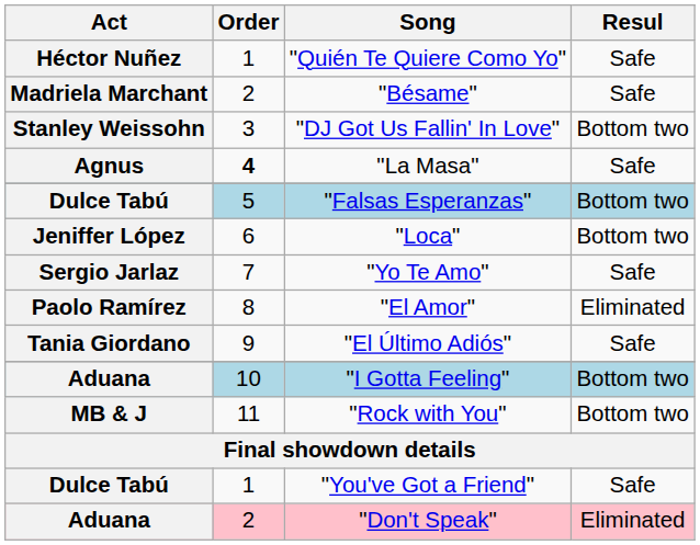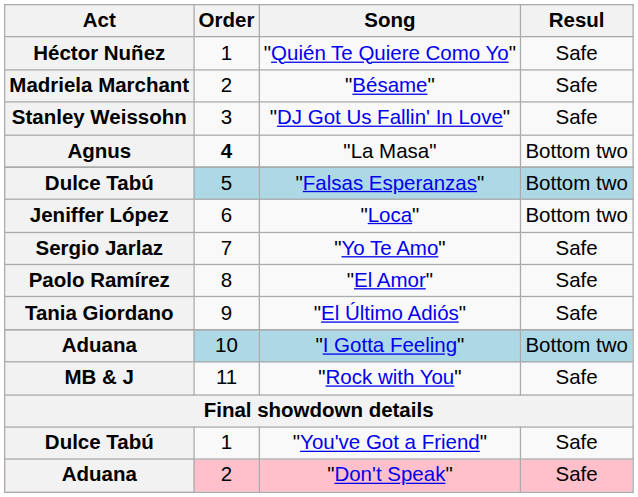"DJ Got Us Fallin' In Love" | Resul: Bottom two -> Safe
"La Masa" | Resul: Safe -> Bottom two
"El Amor" | Resul: Eliminated -> Safe
"Rock with You" | Resul: Bottom two -> Safe
"Don't Speak" | Resul: Eliminated -> Safe
